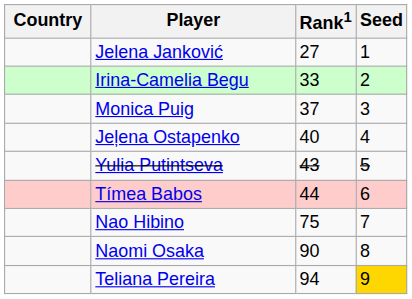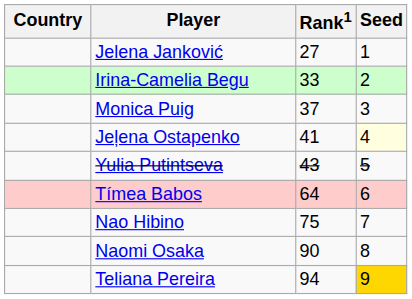Jeļena Ostapenko | Rank1: 40 -> 41
Jeļena Ostapenko | Seed: no background -> lightyellow background
Tímea Babos | Rank1: 44 -> 64
